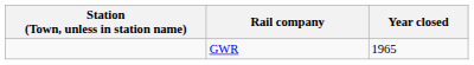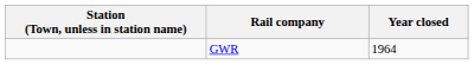GWR | Year closed: 1965 -> 1964
